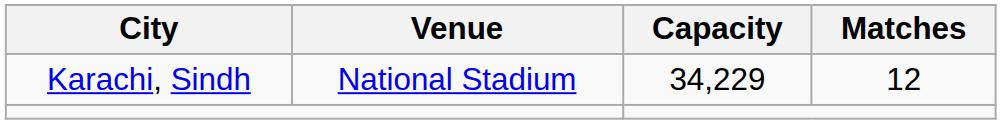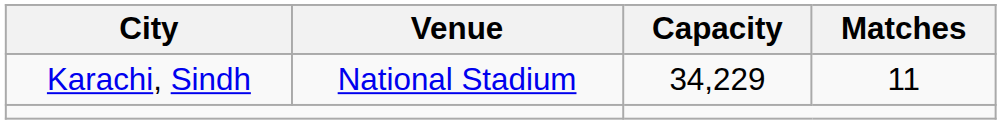Karachi, Sindh | Matches: 12 -> 11
